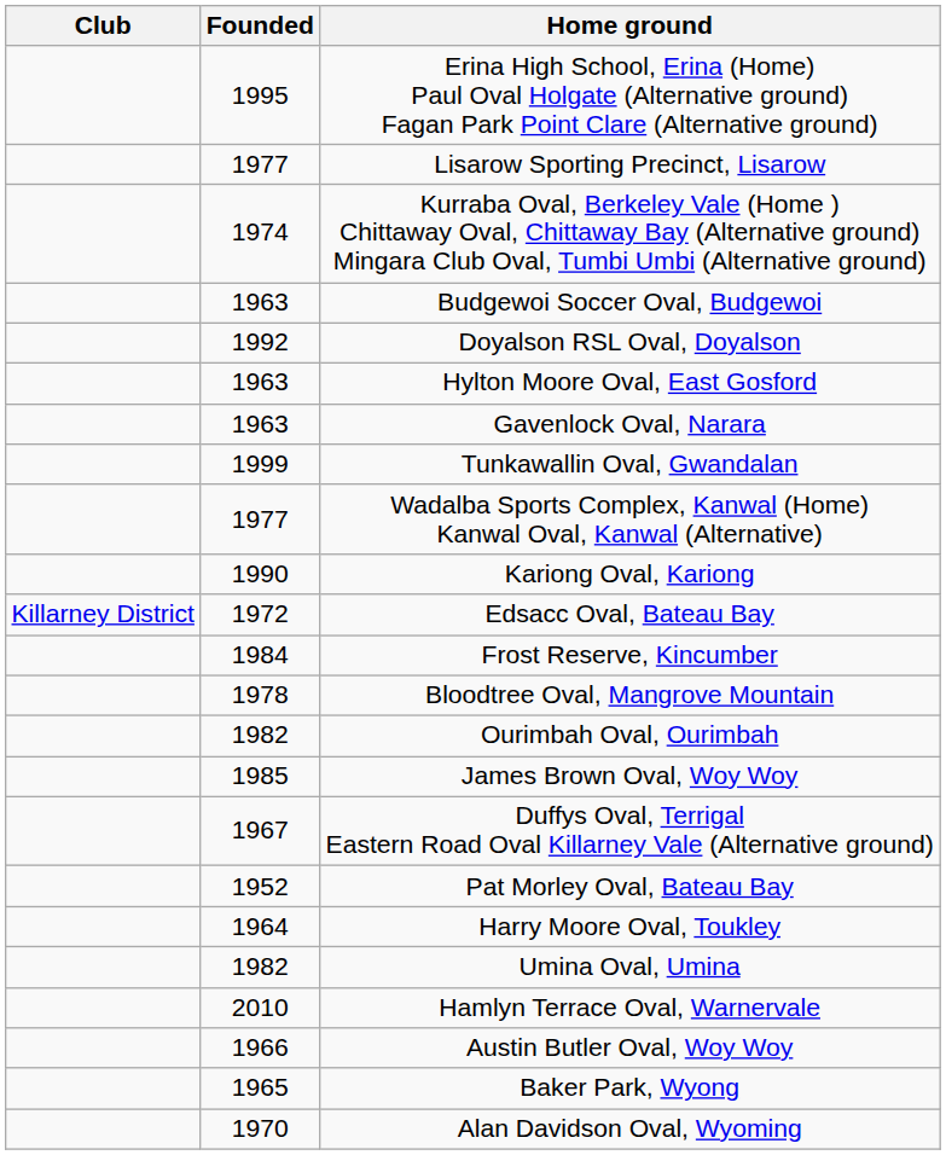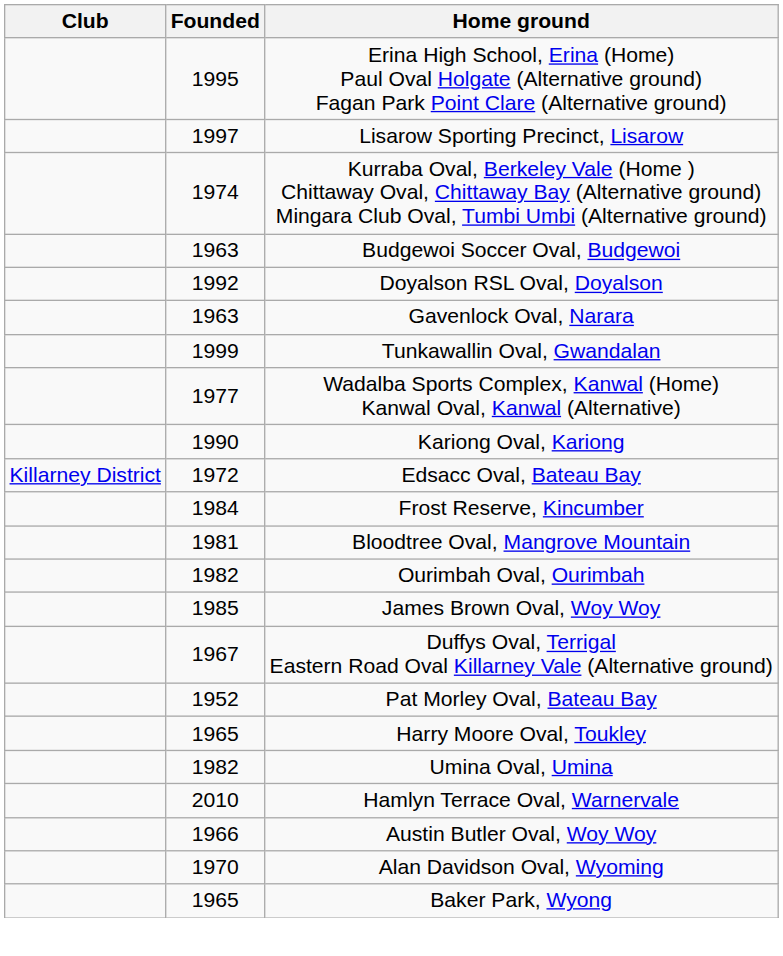Lisarow Sporting Precinct, Lisarow | Founded: 1977 -> 1997
- row: 1963 | Hylton Moore Oval, East Gosford
Bloodtree Oval, Mangrove Mountain | Founded: 1978 -> 1981
Harry Moore Oval, Toukley | Founded: 1964 -> 1965
rows swapped: Alan Davidson Oval, Wyoming <-> Baker Park, Wyong
